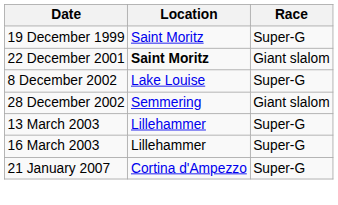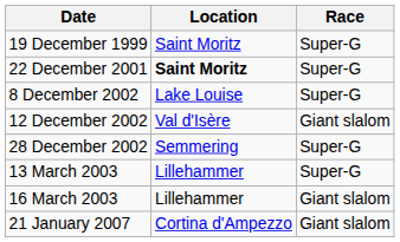22 December 2001 | Race: Giant slalom -> Super-G
+ row: 12 December 2002 | Val d'Isère | Giant slalom
28 December 2002 | Race: Giant slalom -> Super-G
16 March 2003 | Race: Super-G -> Giant slalom
21 January 2007 | Race: Super-G -> Giant slalom
